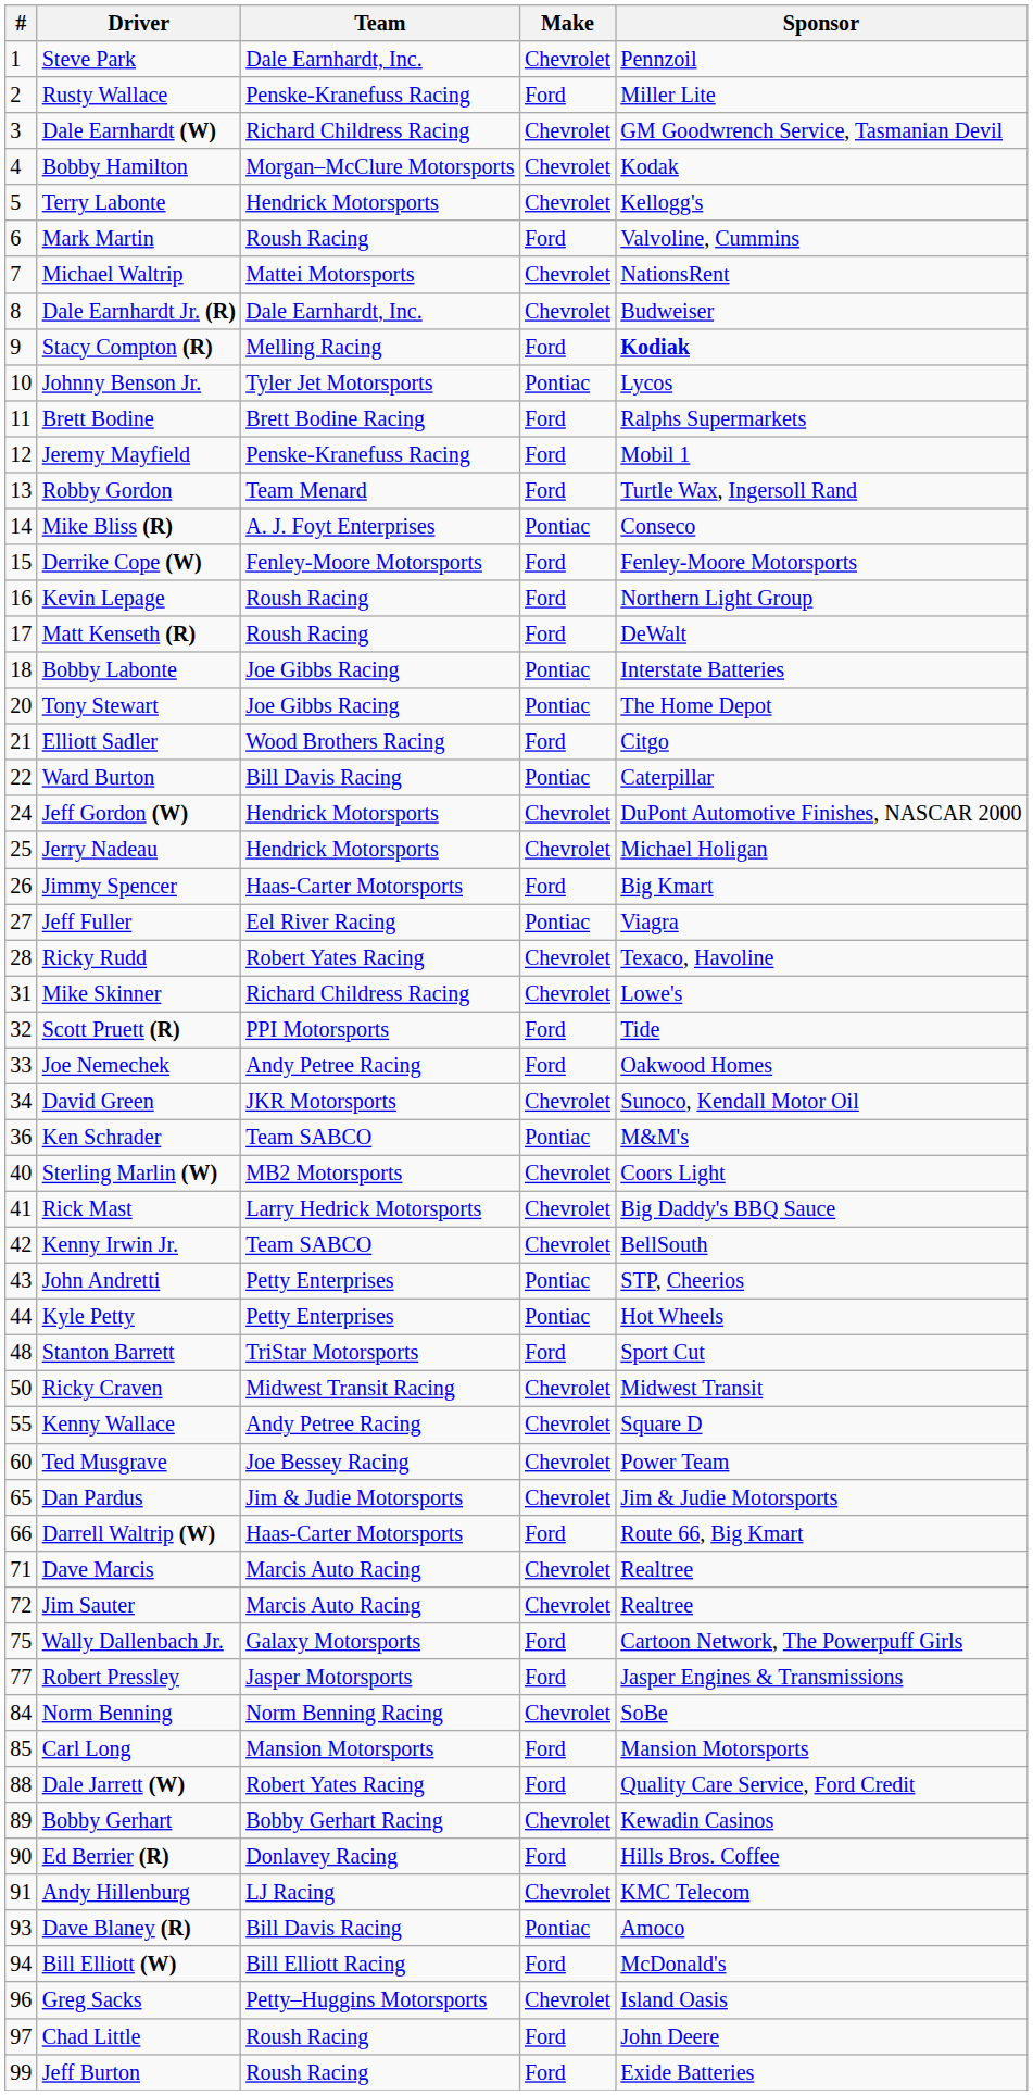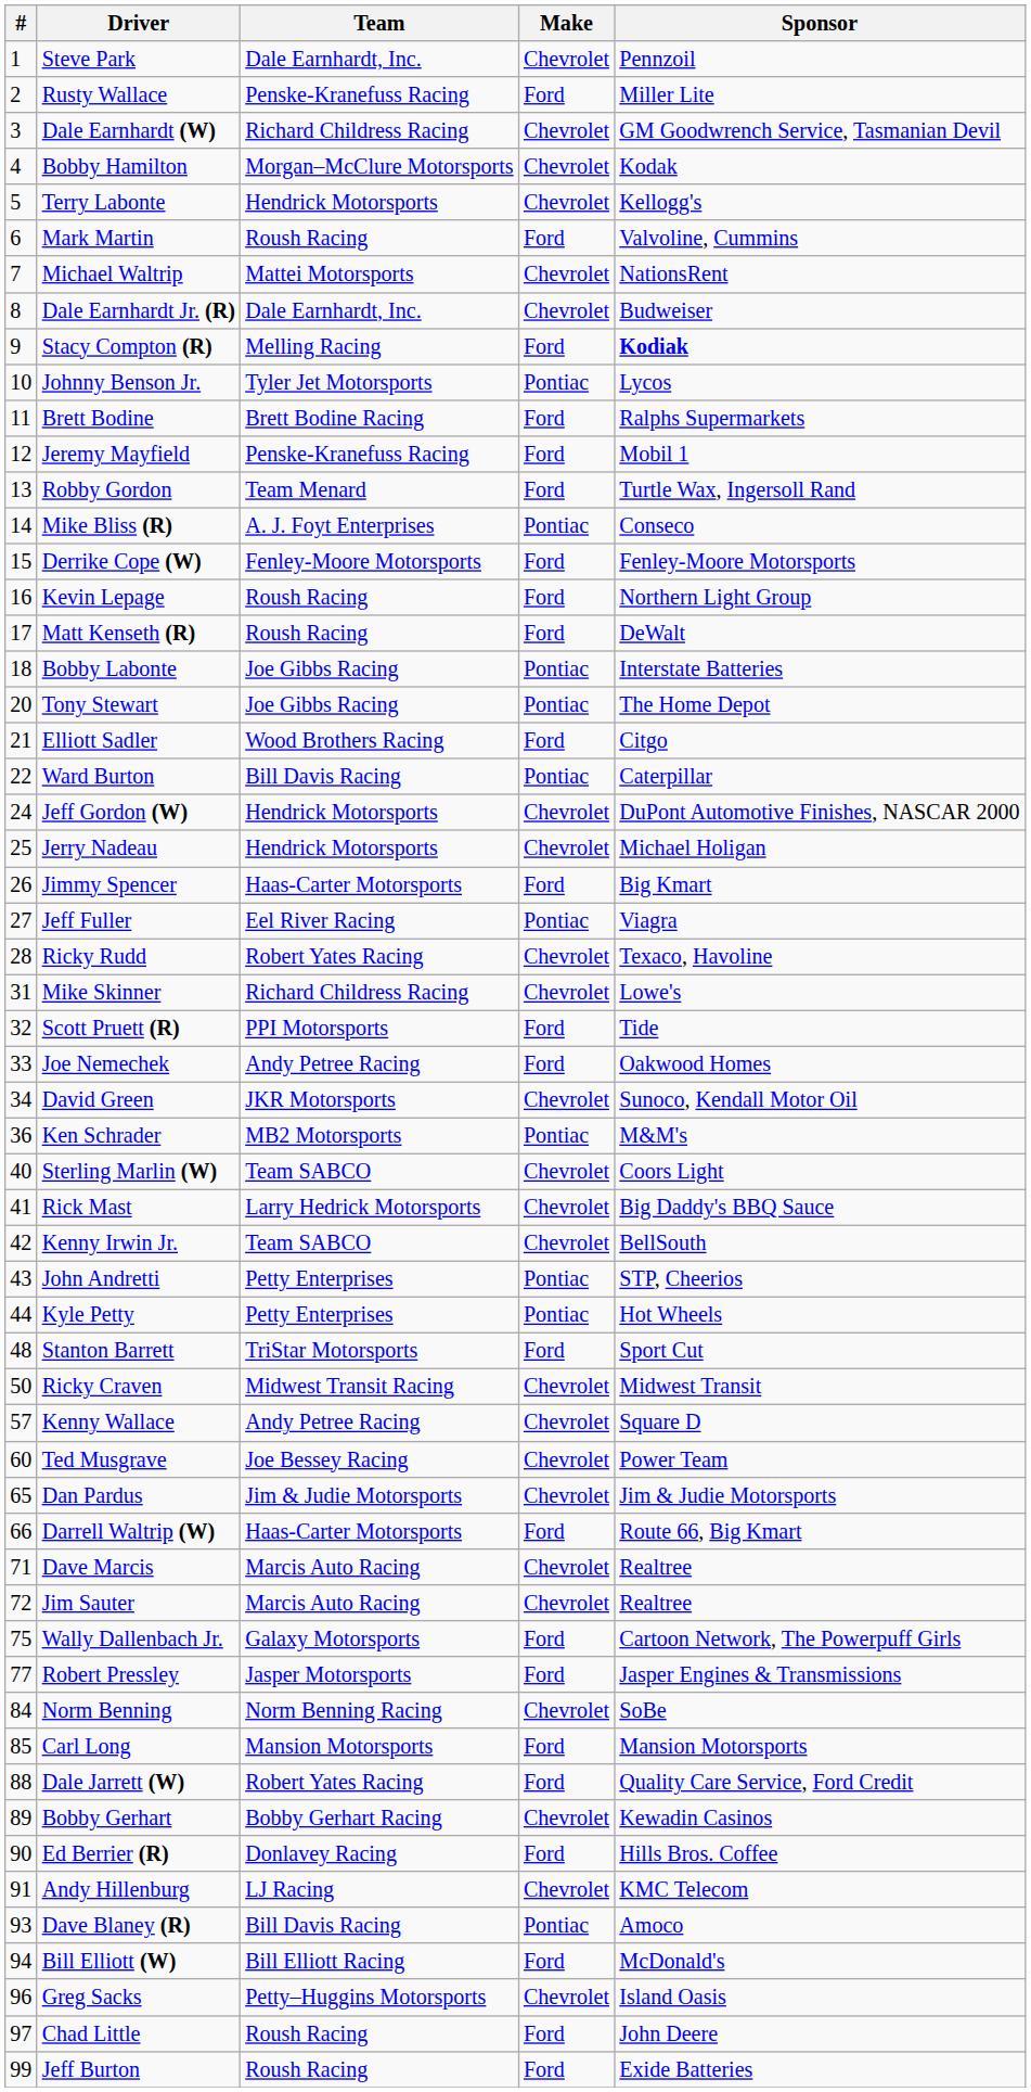Ken Schrader | Team: Team SABCO -> MB2 Motorsports
Sterling Marlin (W) | Team: MB2 Motorsports -> Team SABCO
Kenny Wallace | #: 55 -> 57
